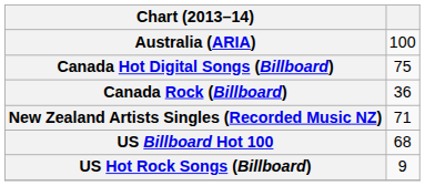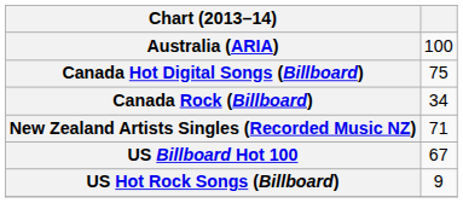Canada Rock (Billboard) | column 2: 36 -> 34
US Billboard Hot 100 | column 2: 68 -> 67
